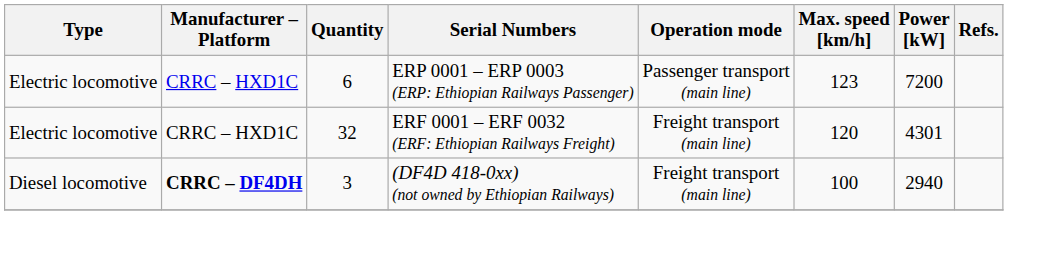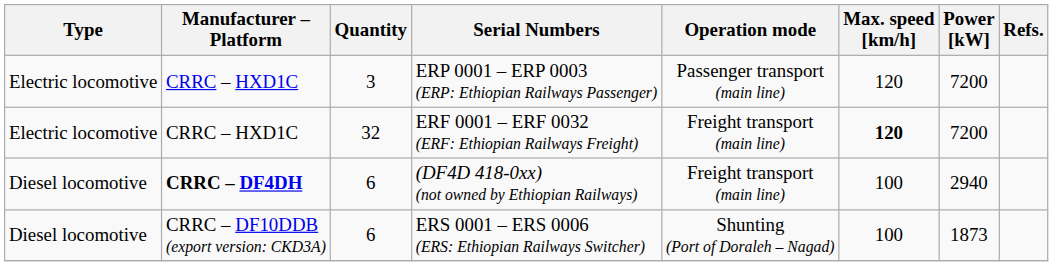ERP 0001 – ERP 0003 (ERP: Ethiopian Railways Passenger) | Quantity: 6 -> 3
ERP 0001 – ERP 0003 (ERP: Ethiopian Railways Passenger) | Max. speed [km/h]: 123 -> 120
ERF 0001 – ERF 0032 (ERF: Ethiopian Railways Freight) | Max. speed [km/h]: normal -> bold
ERF 0001 – ERF 0032 (ERF: Ethiopian Railways Freight) | Power [kW]: 4301 -> 7200
(DF4D 418-0xx) (not owned by Ethiopian Railways) | Quantity: 3 -> 6
+ row: Diesel locomotive | CRRC – DF10DDB (export version: CKD3A) | 6 | ERS 0001 – ERS 0006 (ERS: Ethiopian Railways Switcher) | Shunting (Port of Doraleh – Nagad) | 100 | 1873
